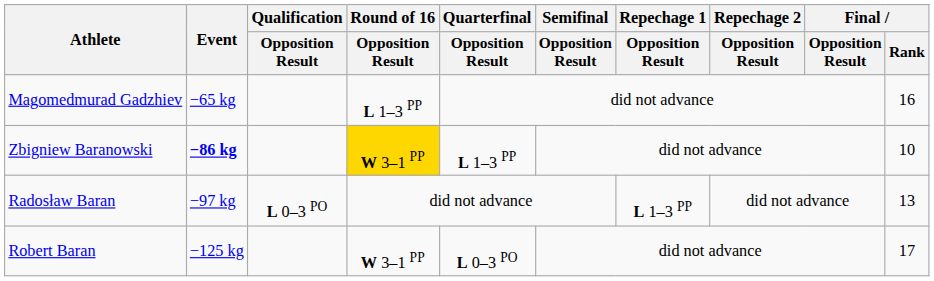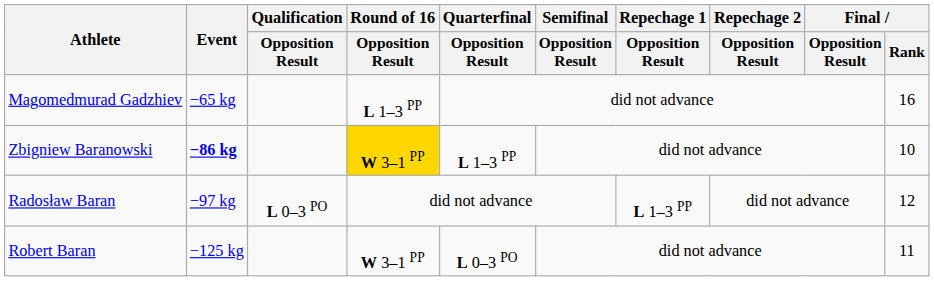Radosław Baran | Final / Rank: 13 -> 12
Robert Baran | Final / Rank: 17 -> 11
